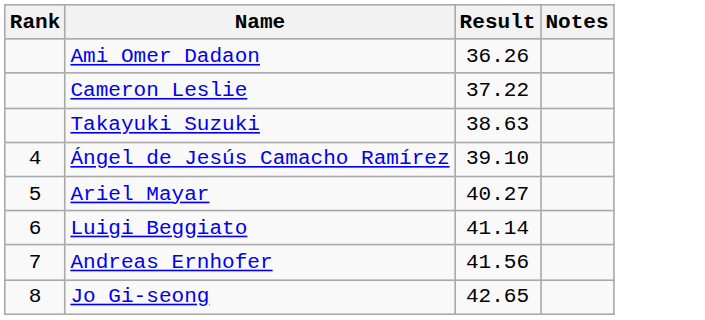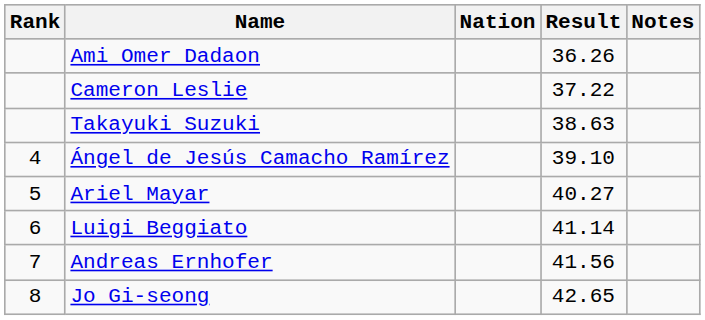+ column: Nation
